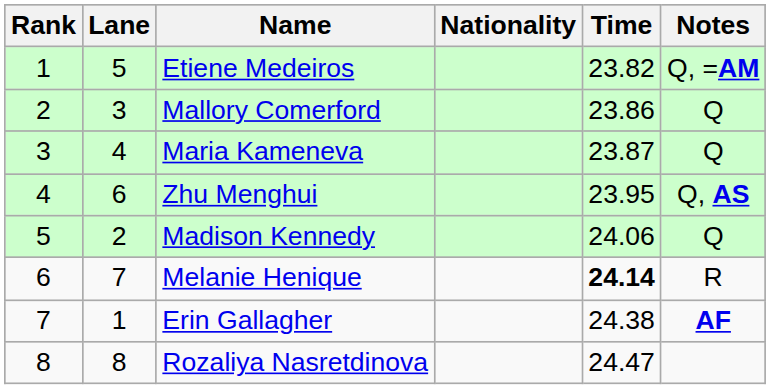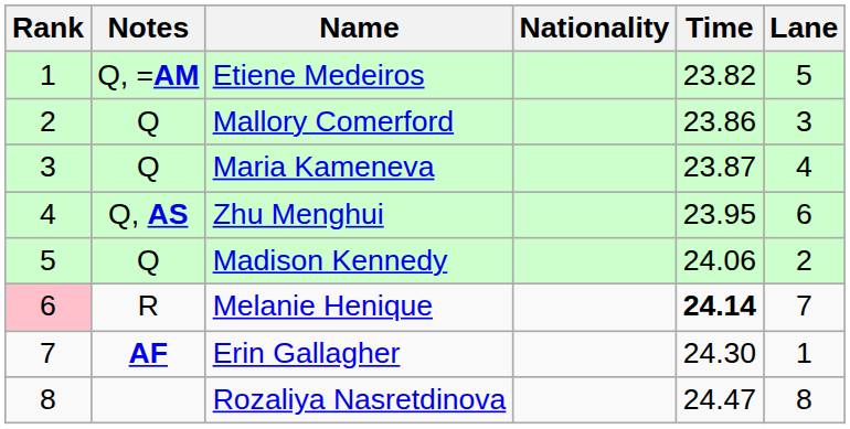columns swapped: Lane <-> Notes
Melanie Henique | Rank: no background -> pink background
Erin Gallagher | Time: 24.38 -> 24.30
